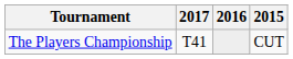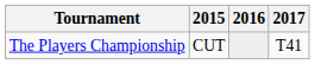columns swapped: 2015 <-> 2017
